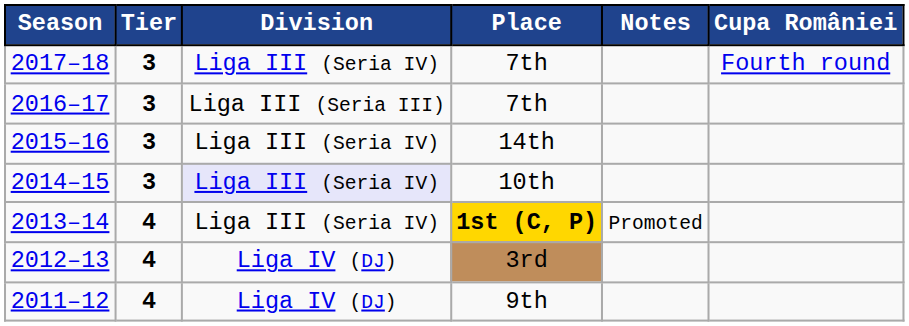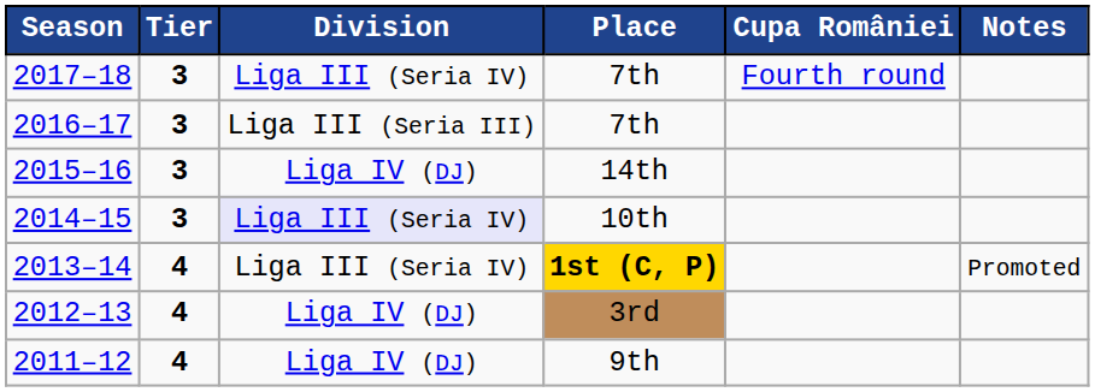columns swapped: Notes <-> Cupa României
2015–16 | Division: Liga III (Seria IV) -> Liga IV (DJ)
